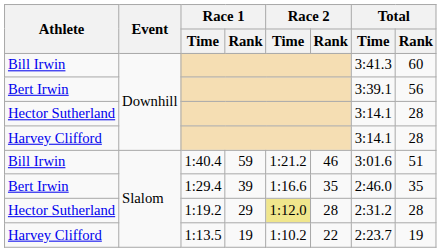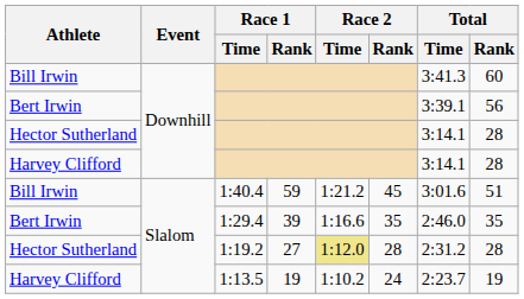1:40.4 | Race 2 / Rank: 46 -> 45
1:19.2 | Race 1 / Rank: 29 -> 27
1:13.5 | Race 2 / Rank: 22 -> 24
